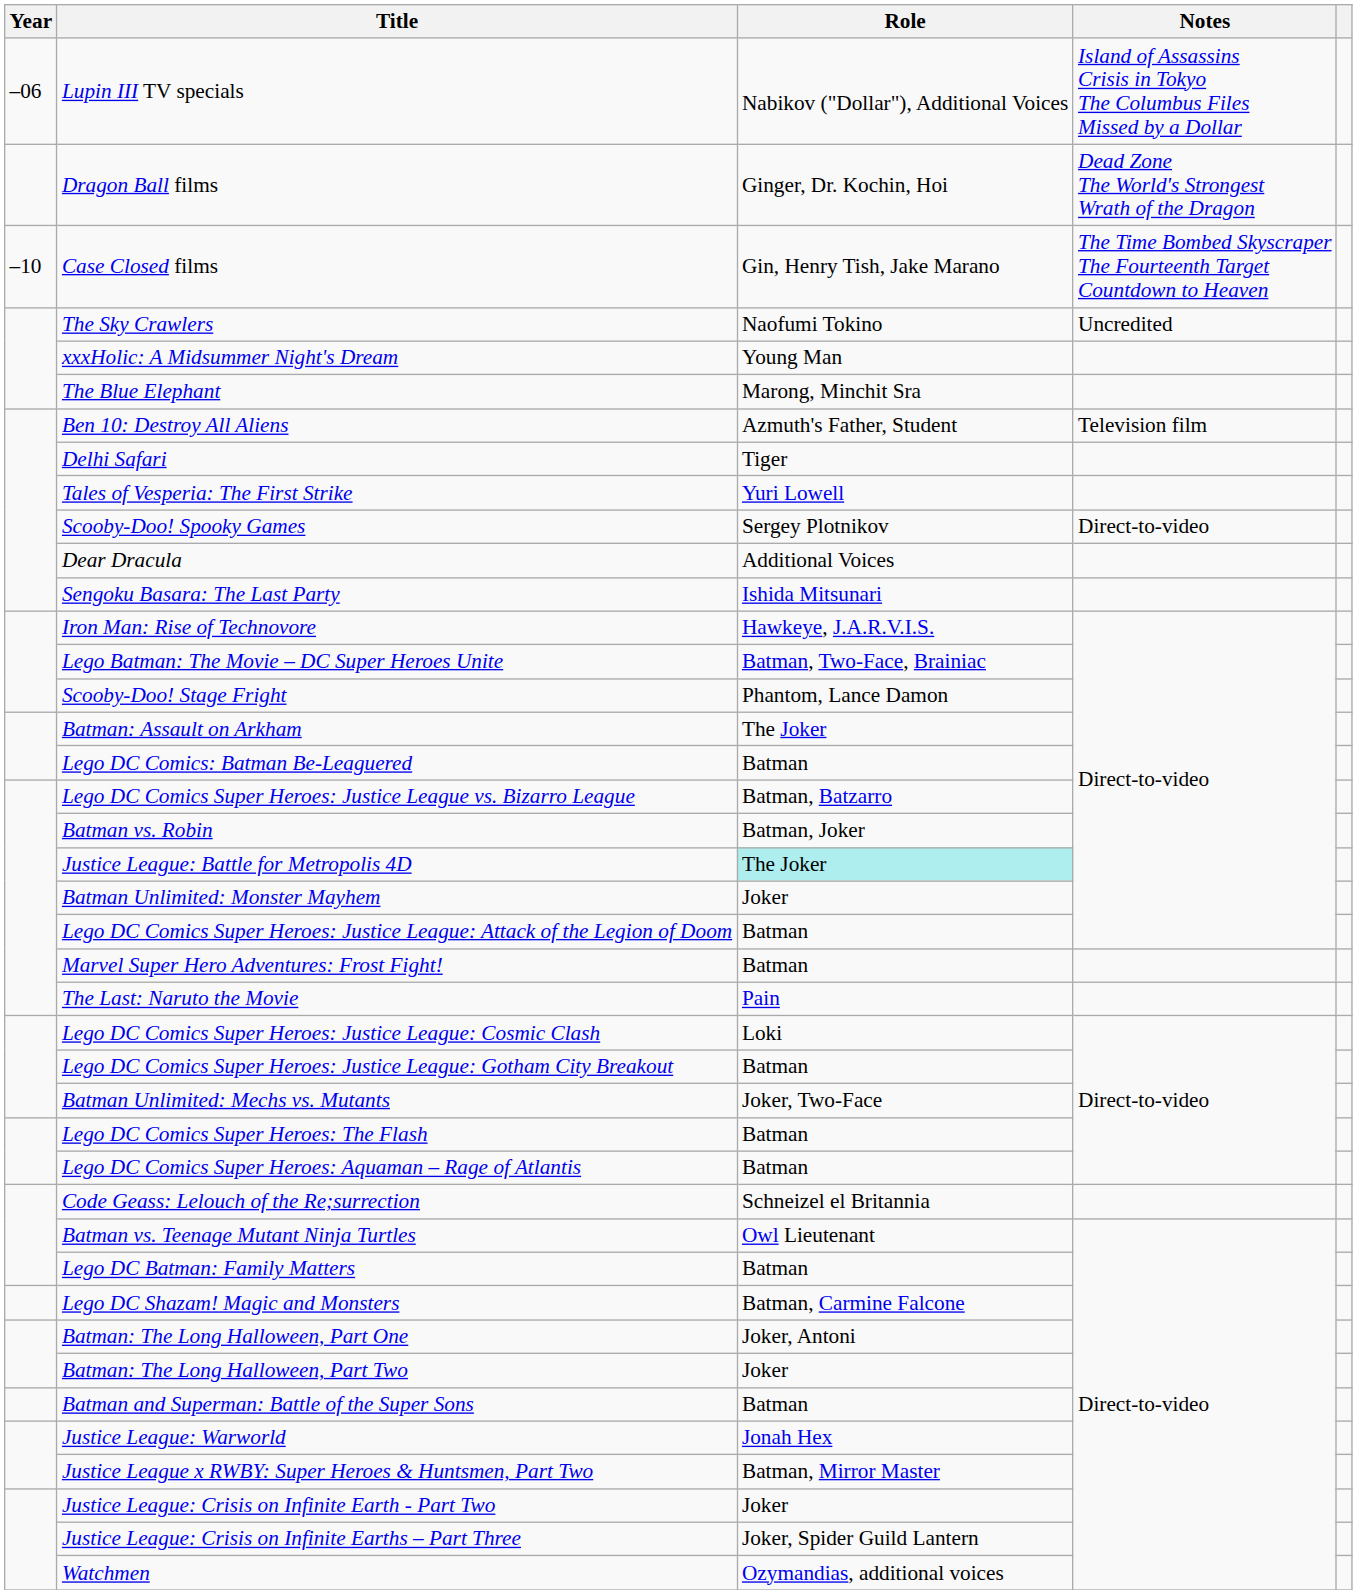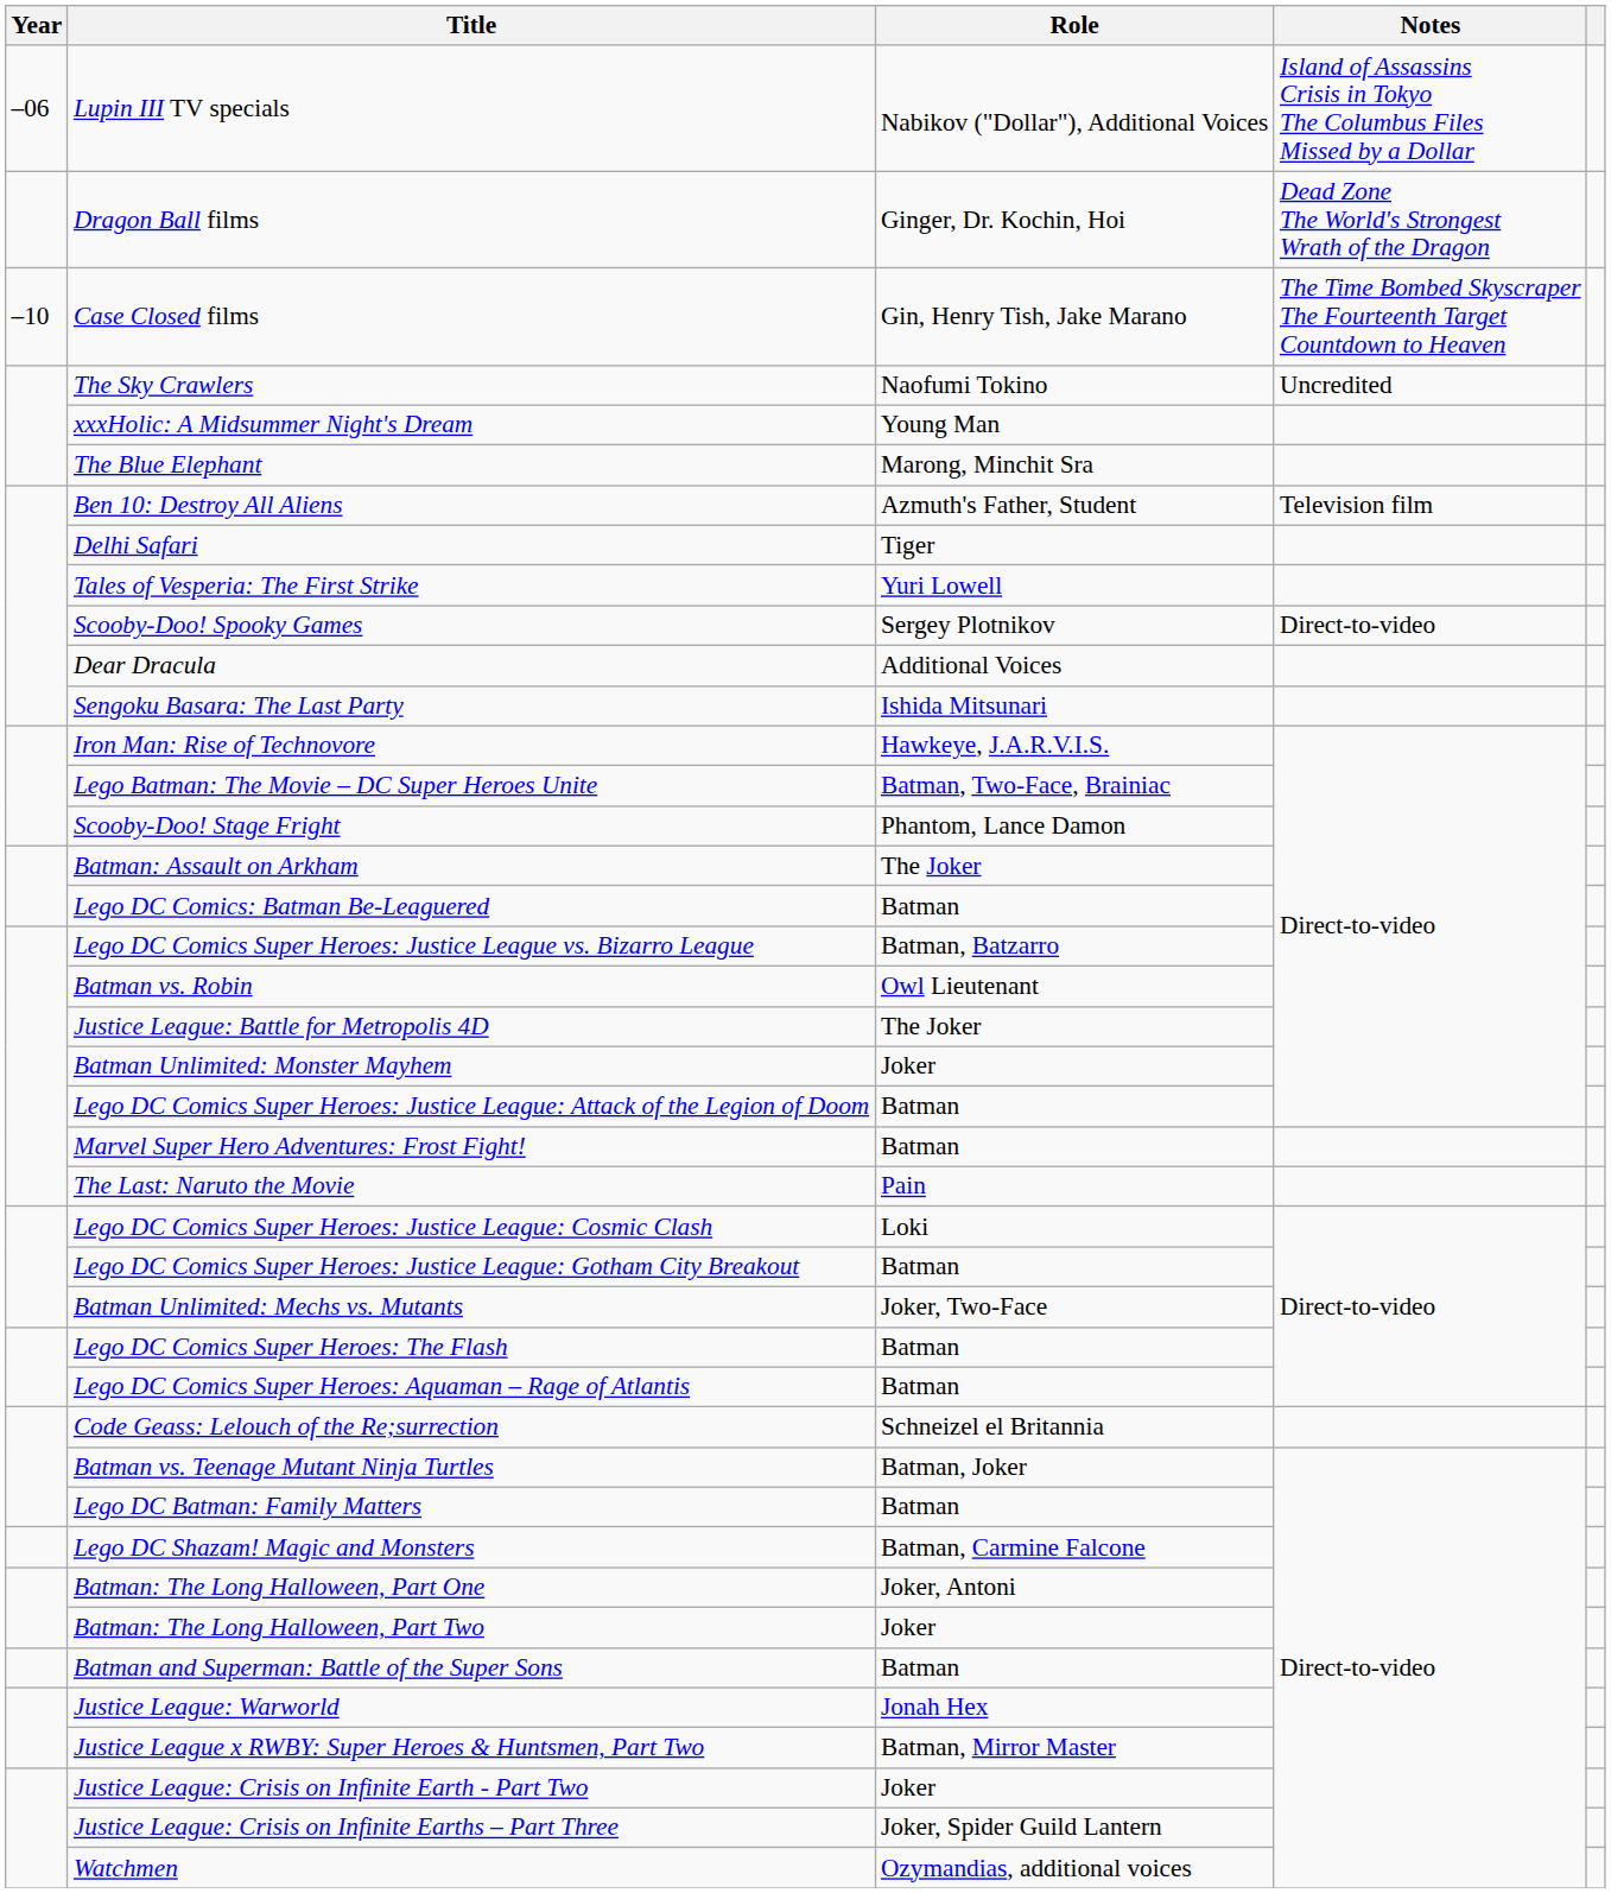Batman vs. Robin | Role: Batman, Joker -> Owl Lieutenant
Justice League: Battle for Metropolis 4D | Role: paleturquoise background -> no background
Batman vs. Teenage Mutant Ninja Turtles | Role: Owl Lieutenant -> Batman, Joker
